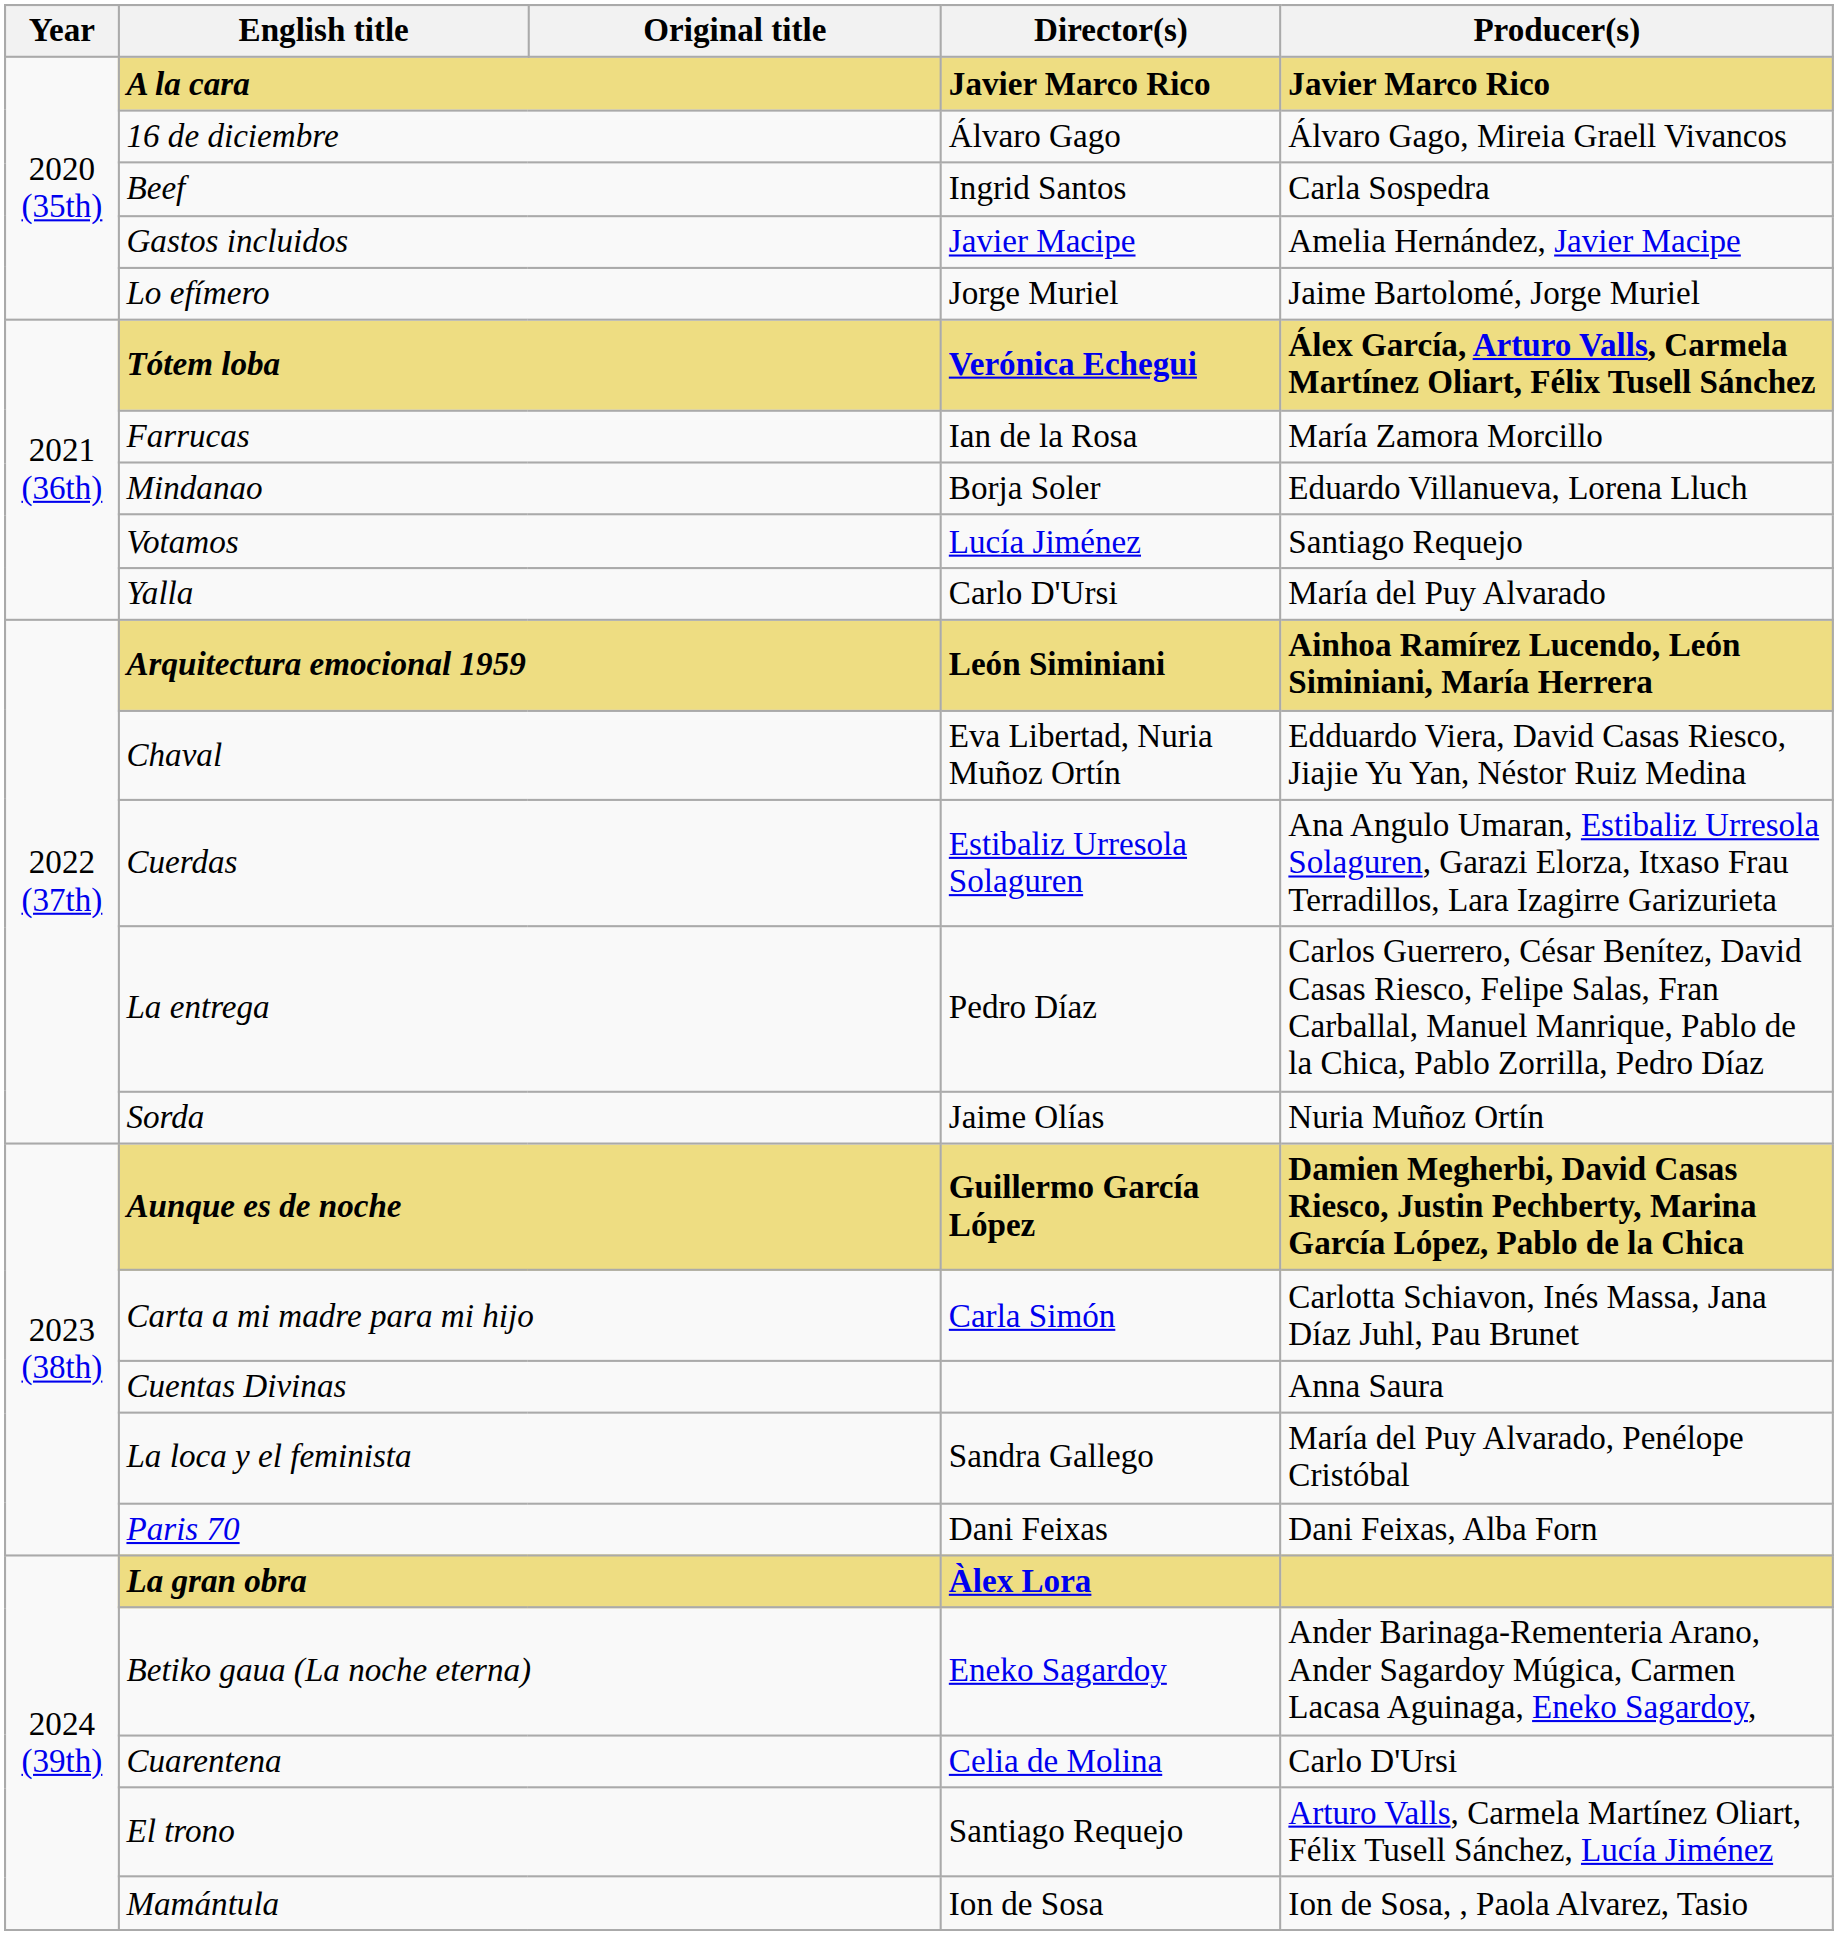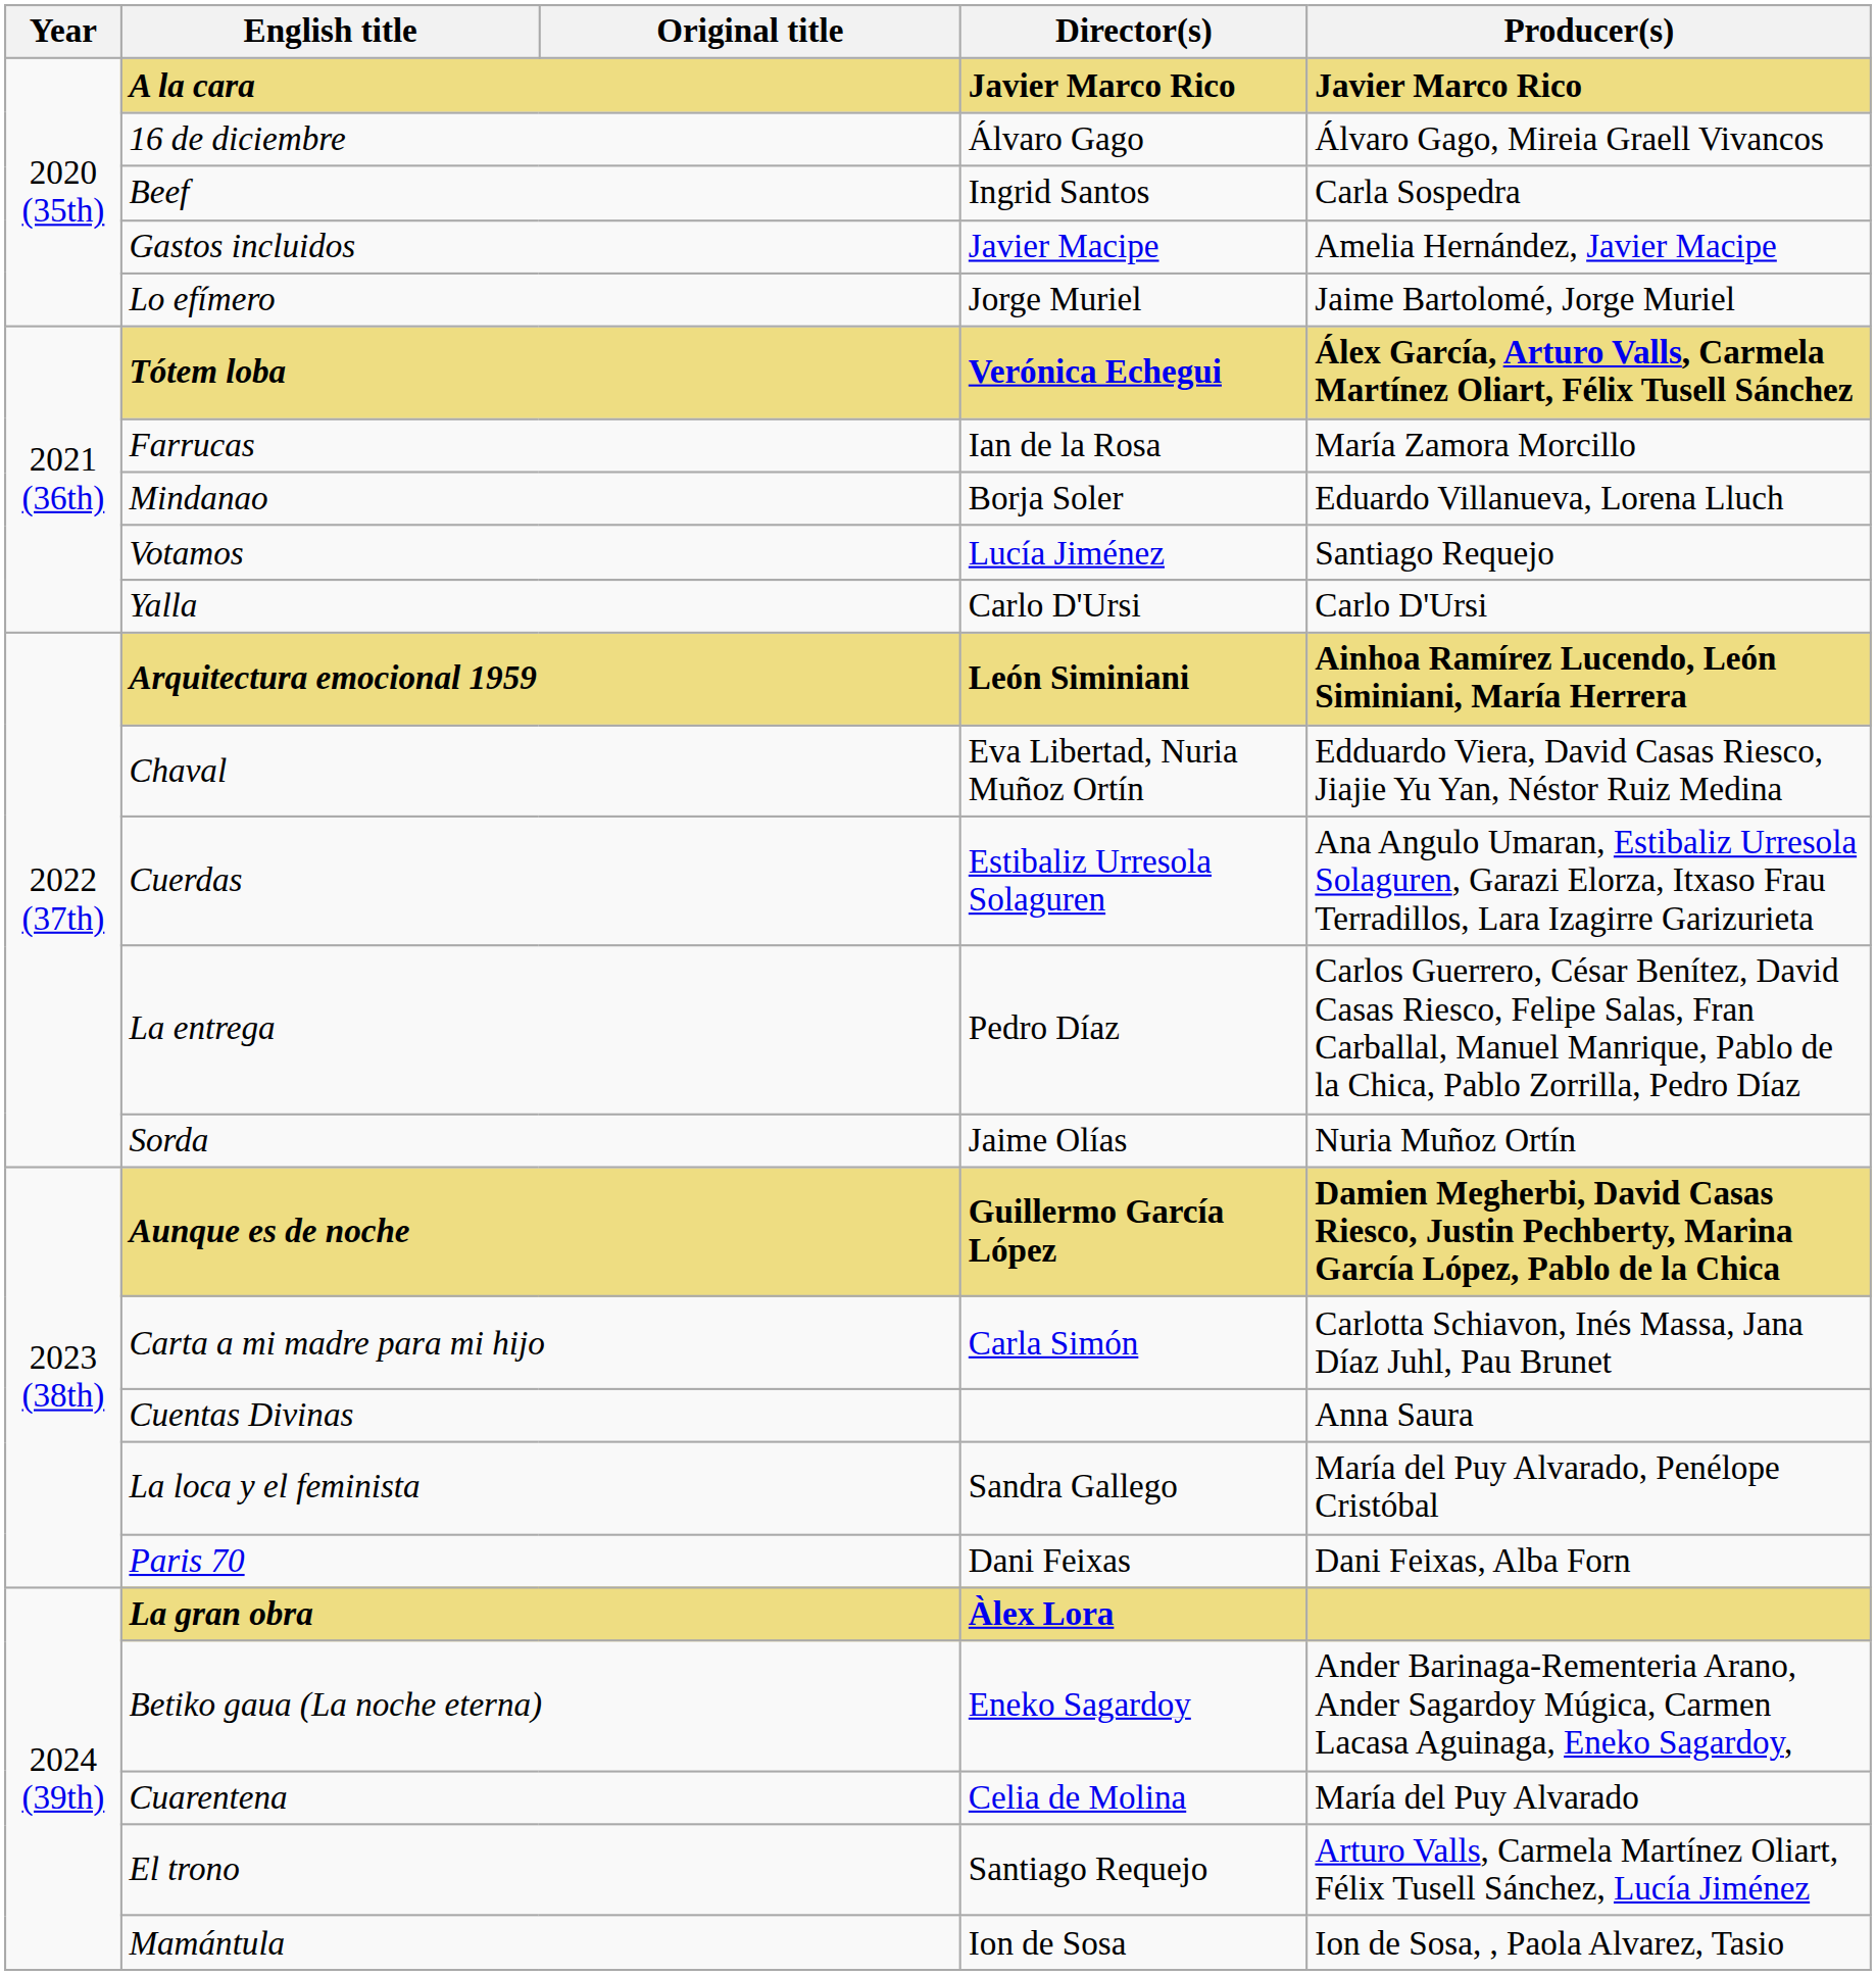Yalla | Producer(s): María del Puy Alvarado -> Carlo D'Ursi
Cuarentena | Producer(s): Carlo D'Ursi -> María del Puy Alvarado
